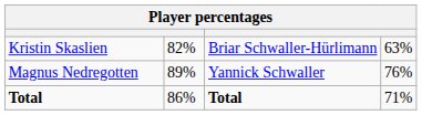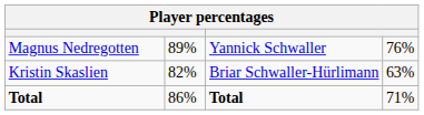rows swapped: Kristin Skaslien <-> Magnus Nedregotten
